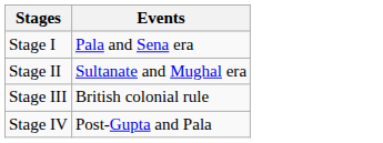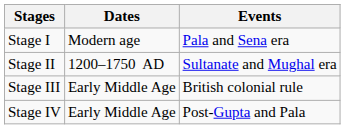+ column: Dates | Modern age | 1200–1750 AD | Early Middle Age | Early Middle Age
